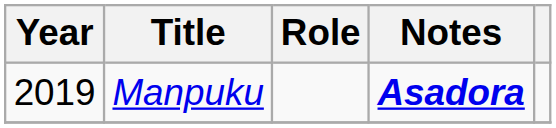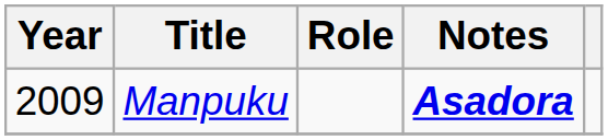Manpuku | Year: 2019 -> 2009
